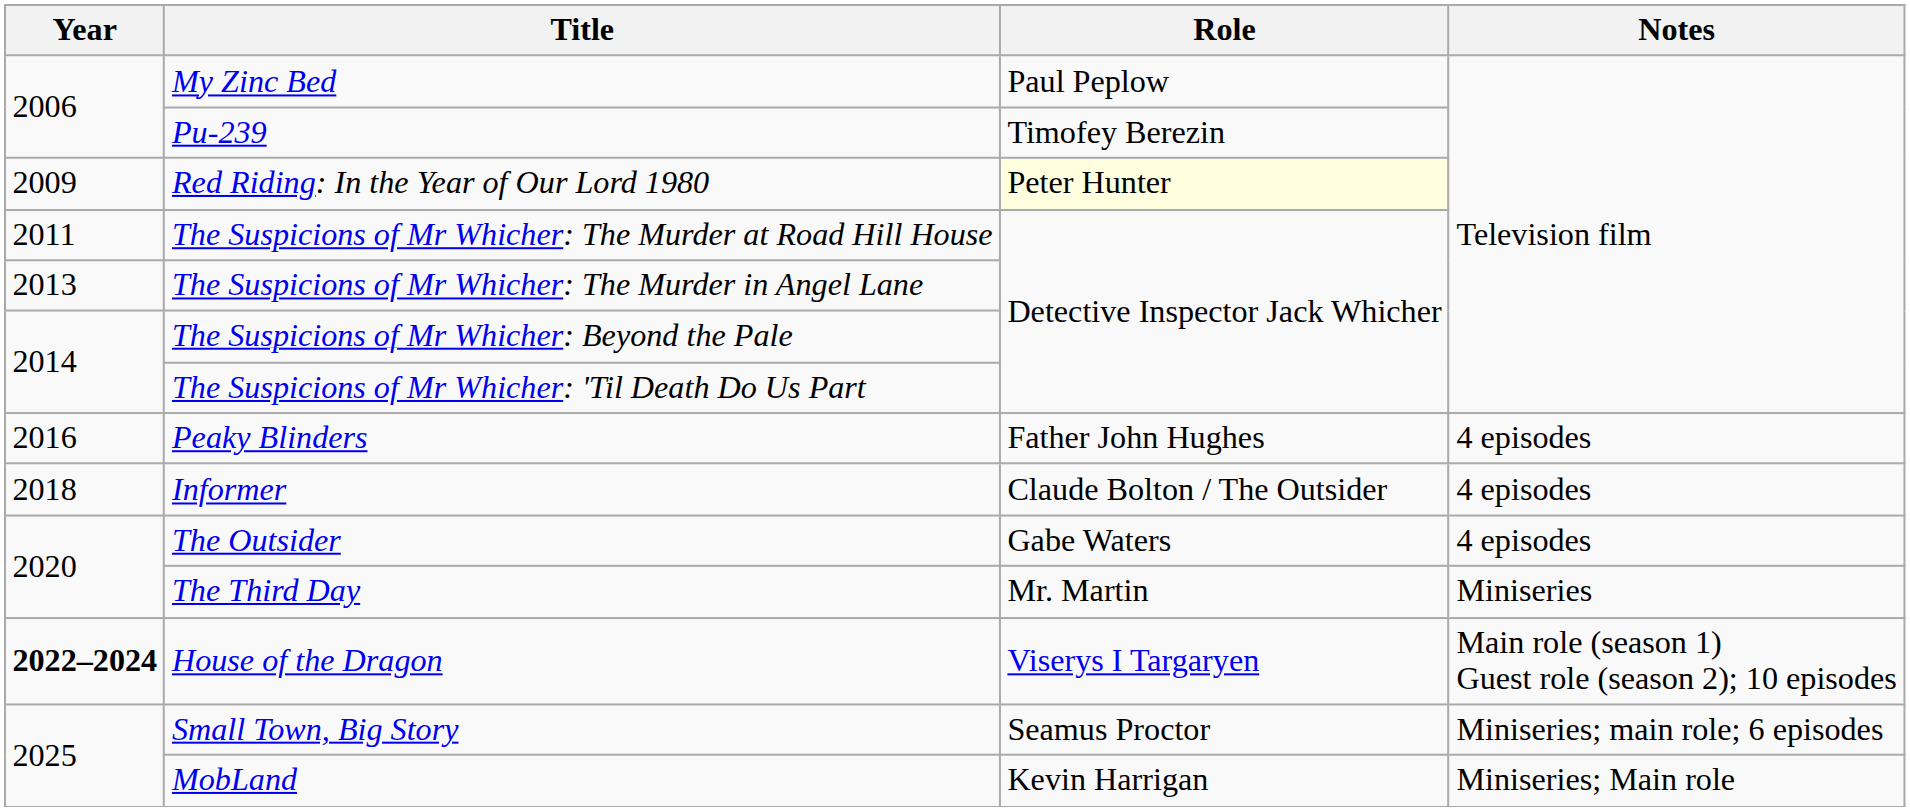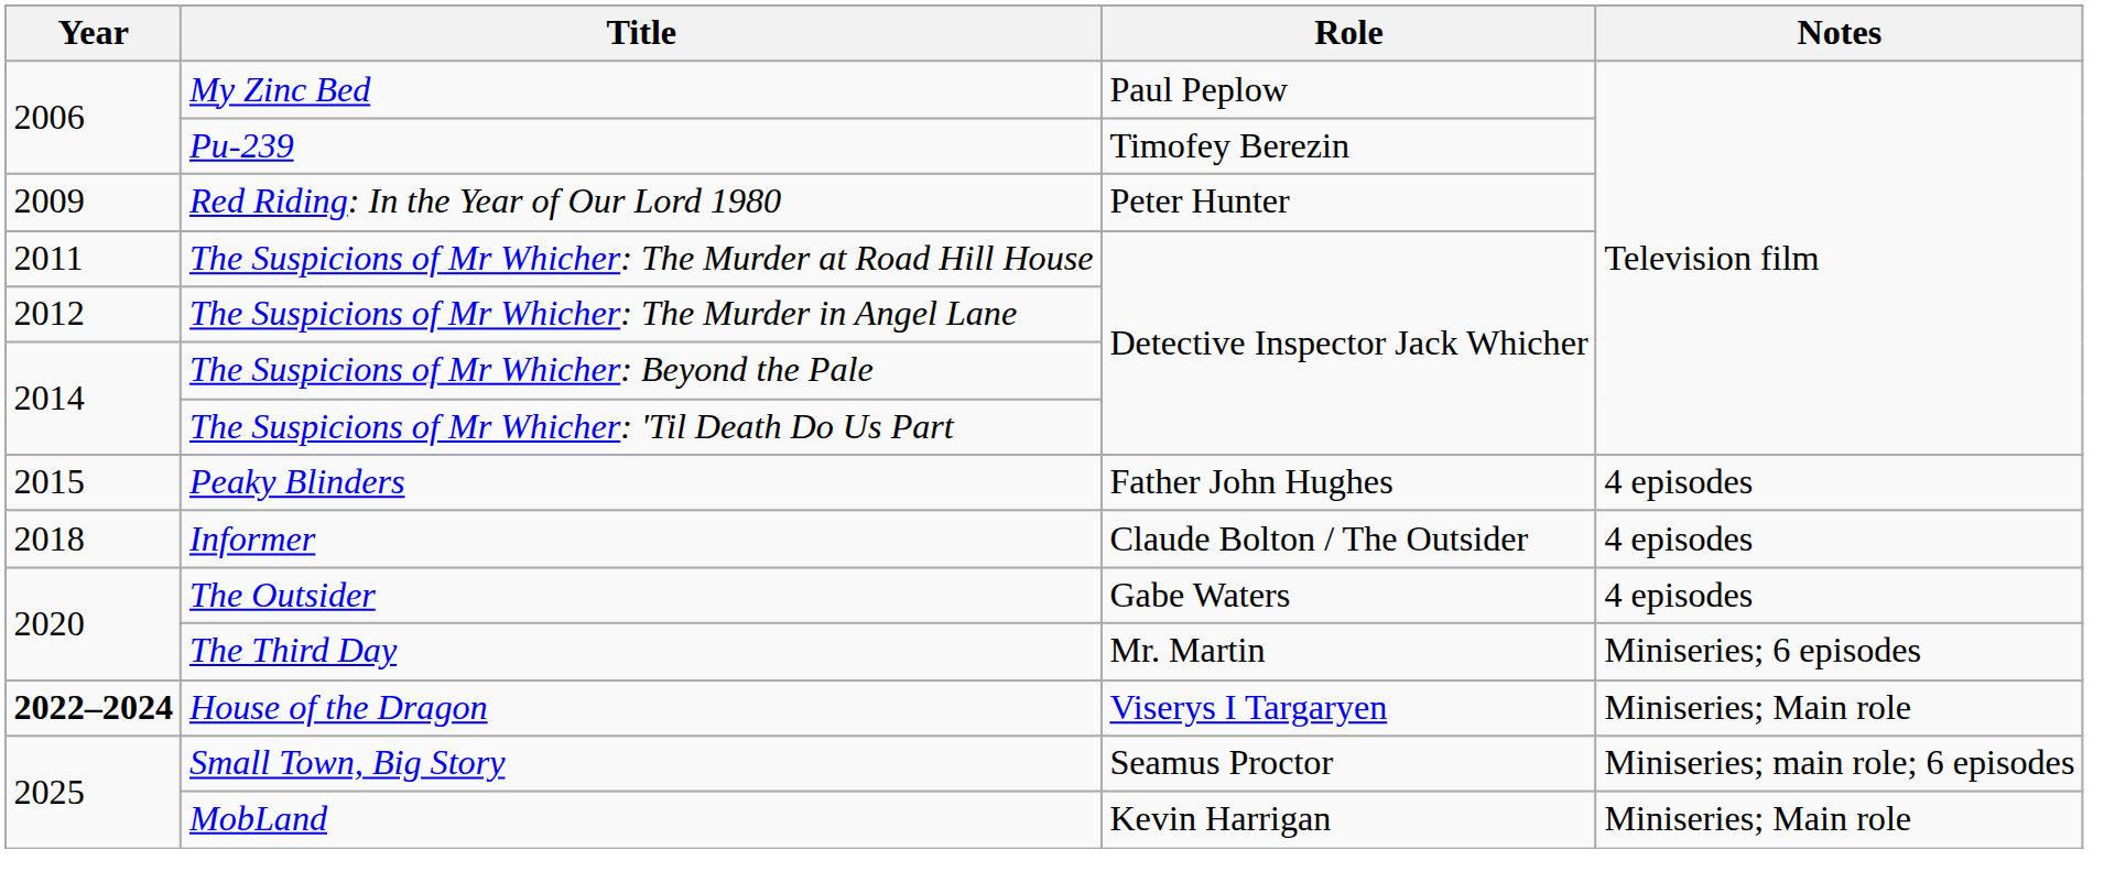Red Riding: In the Year of Our Lord 1980 | Role: lightyellow background -> no background
The Suspicions of Mr Whicher: The Murder in Angel Lane | Year: 2013 -> 2012
Peaky Blinders | Year: 2016 -> 2015
The Third Day | Notes: Miniseries -> Miniseries; 6 episodes
House of the Dragon | Notes: Main role (season 1) Guest role (season 2); 10 episodes -> Miniseries; Main role
